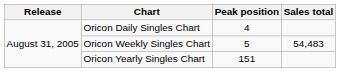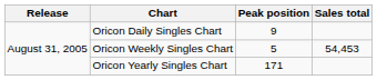Oricon Daily Singles Chart | Peak position: 4 -> 9
Oricon Weekly Singles Chart | Sales total: 54,483 -> 54,453
Oricon Yearly Singles Chart | Peak position: 151 -> 171
